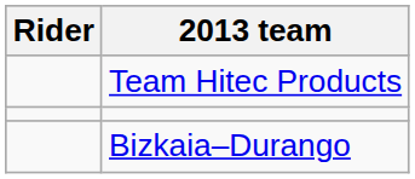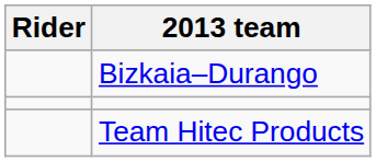rows swapped: Team Hitec Products <-> Bizkaia–Durango
